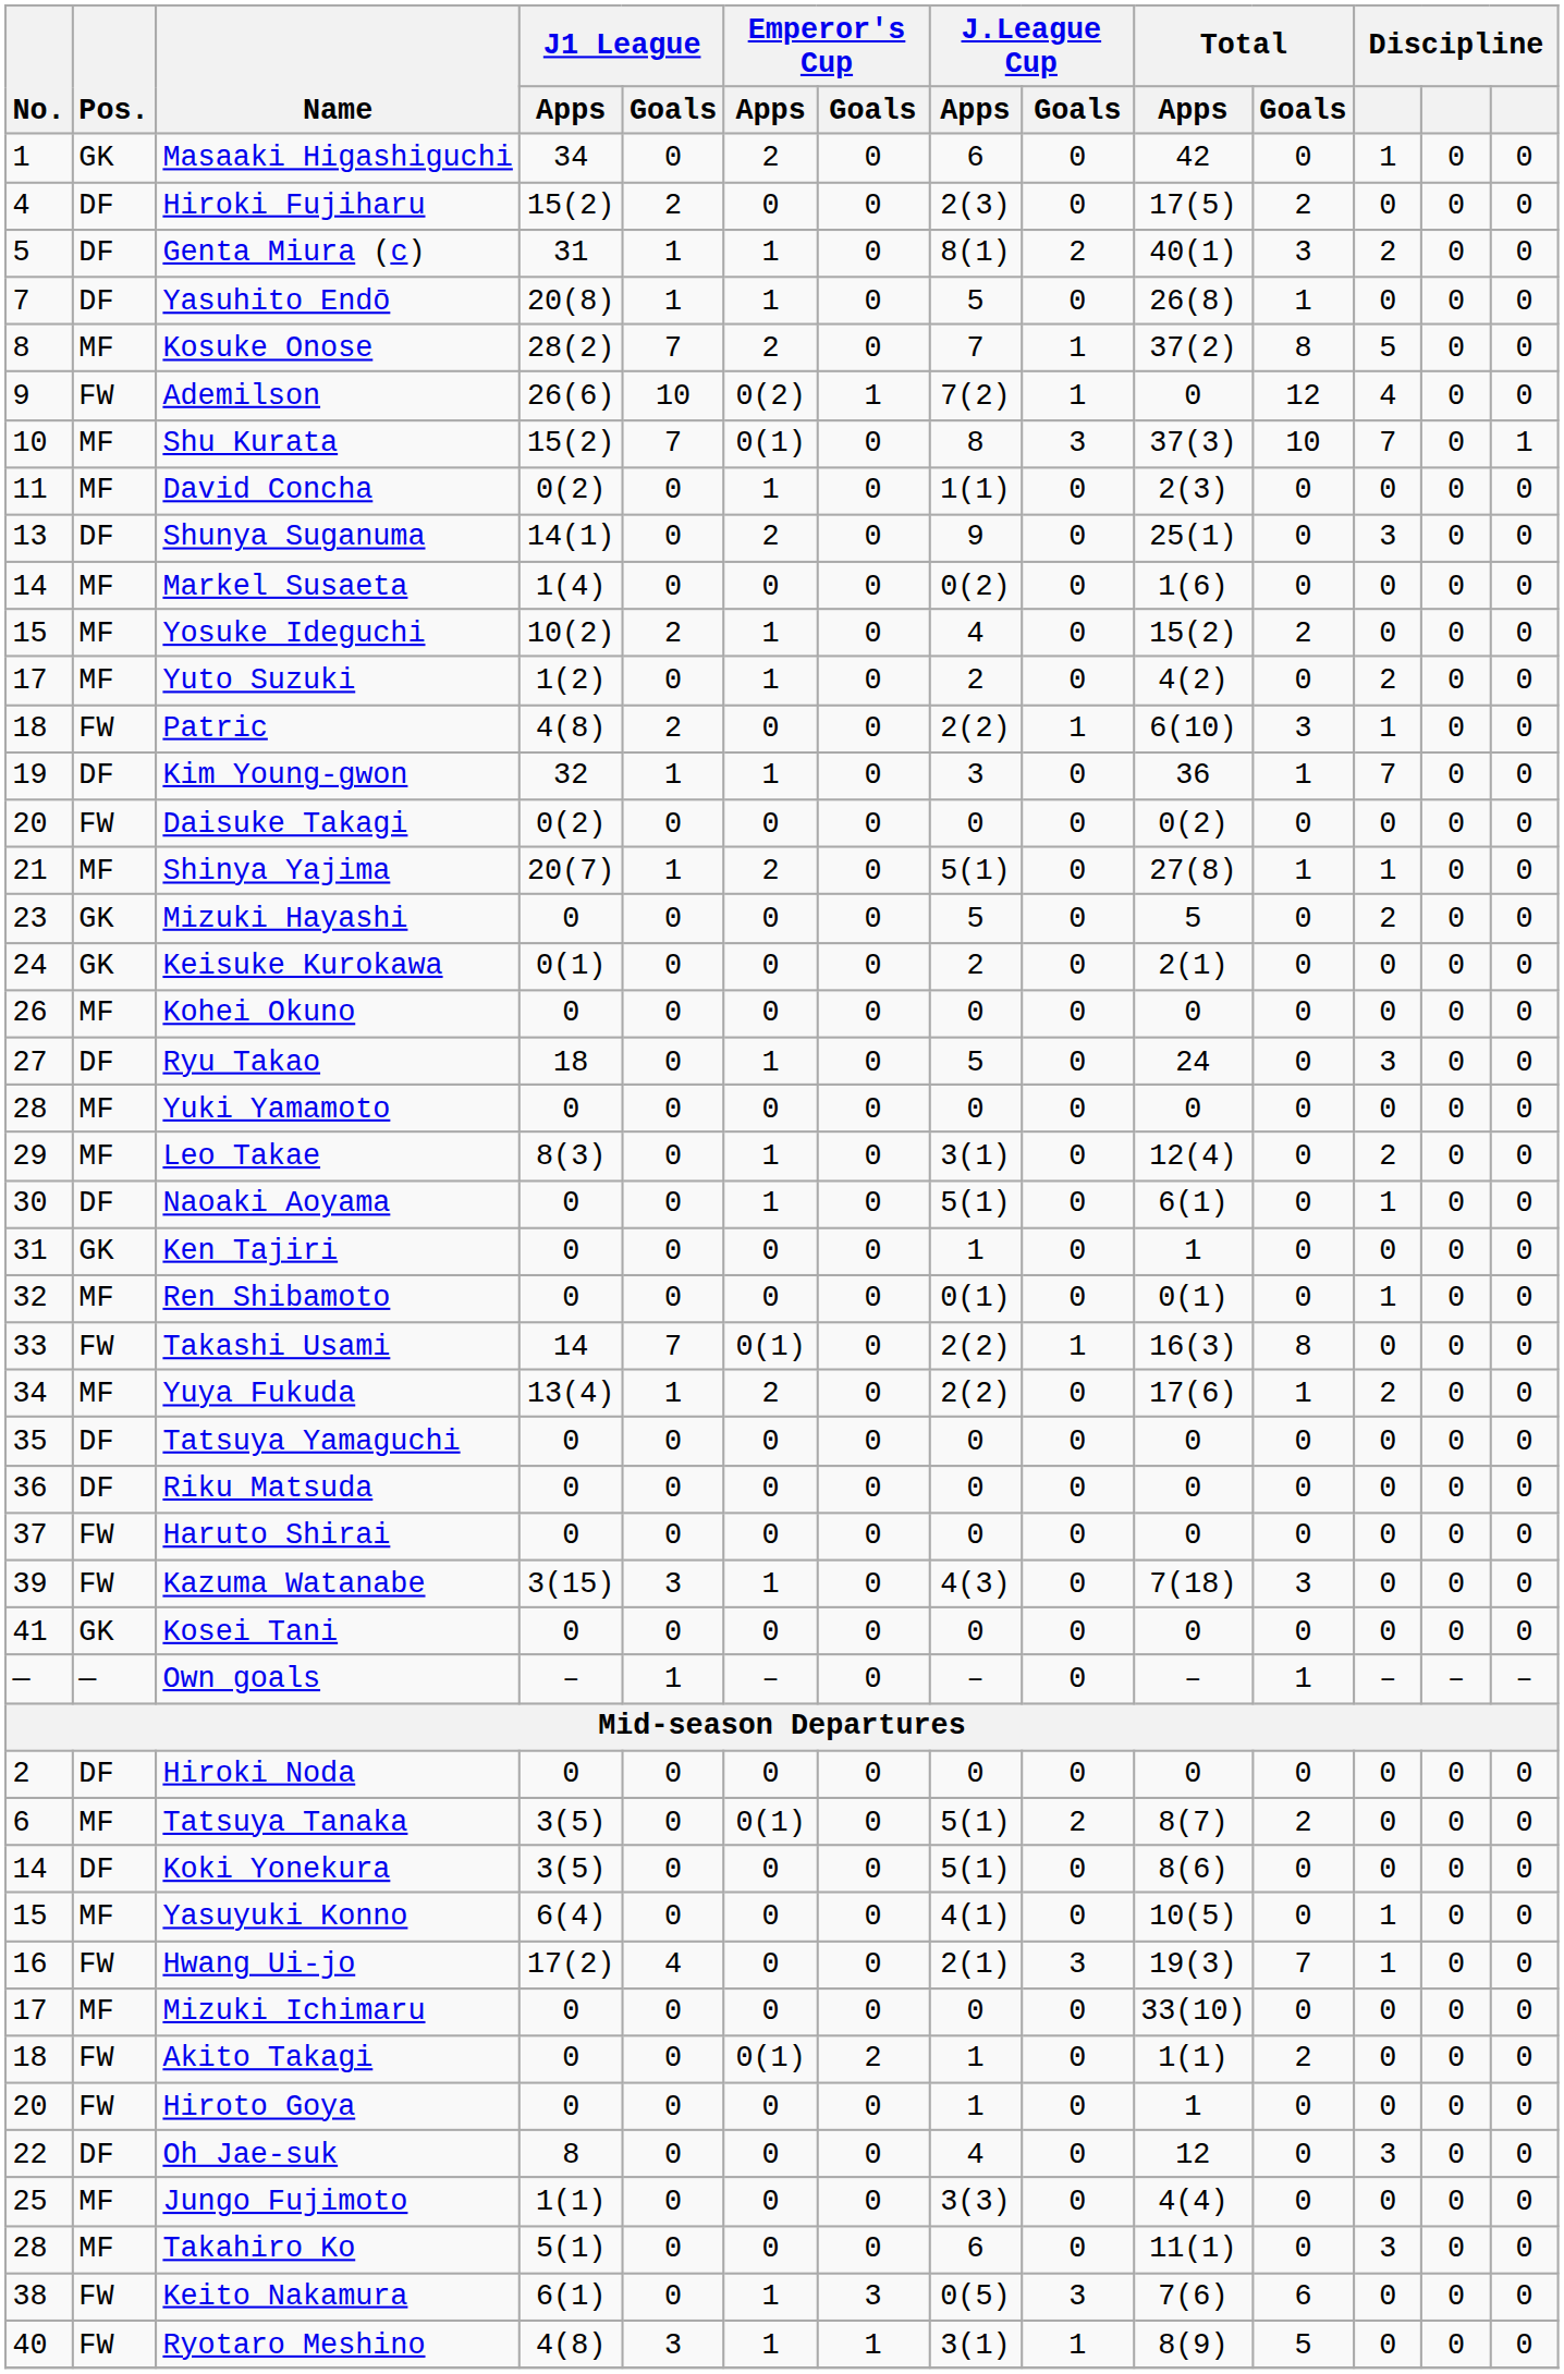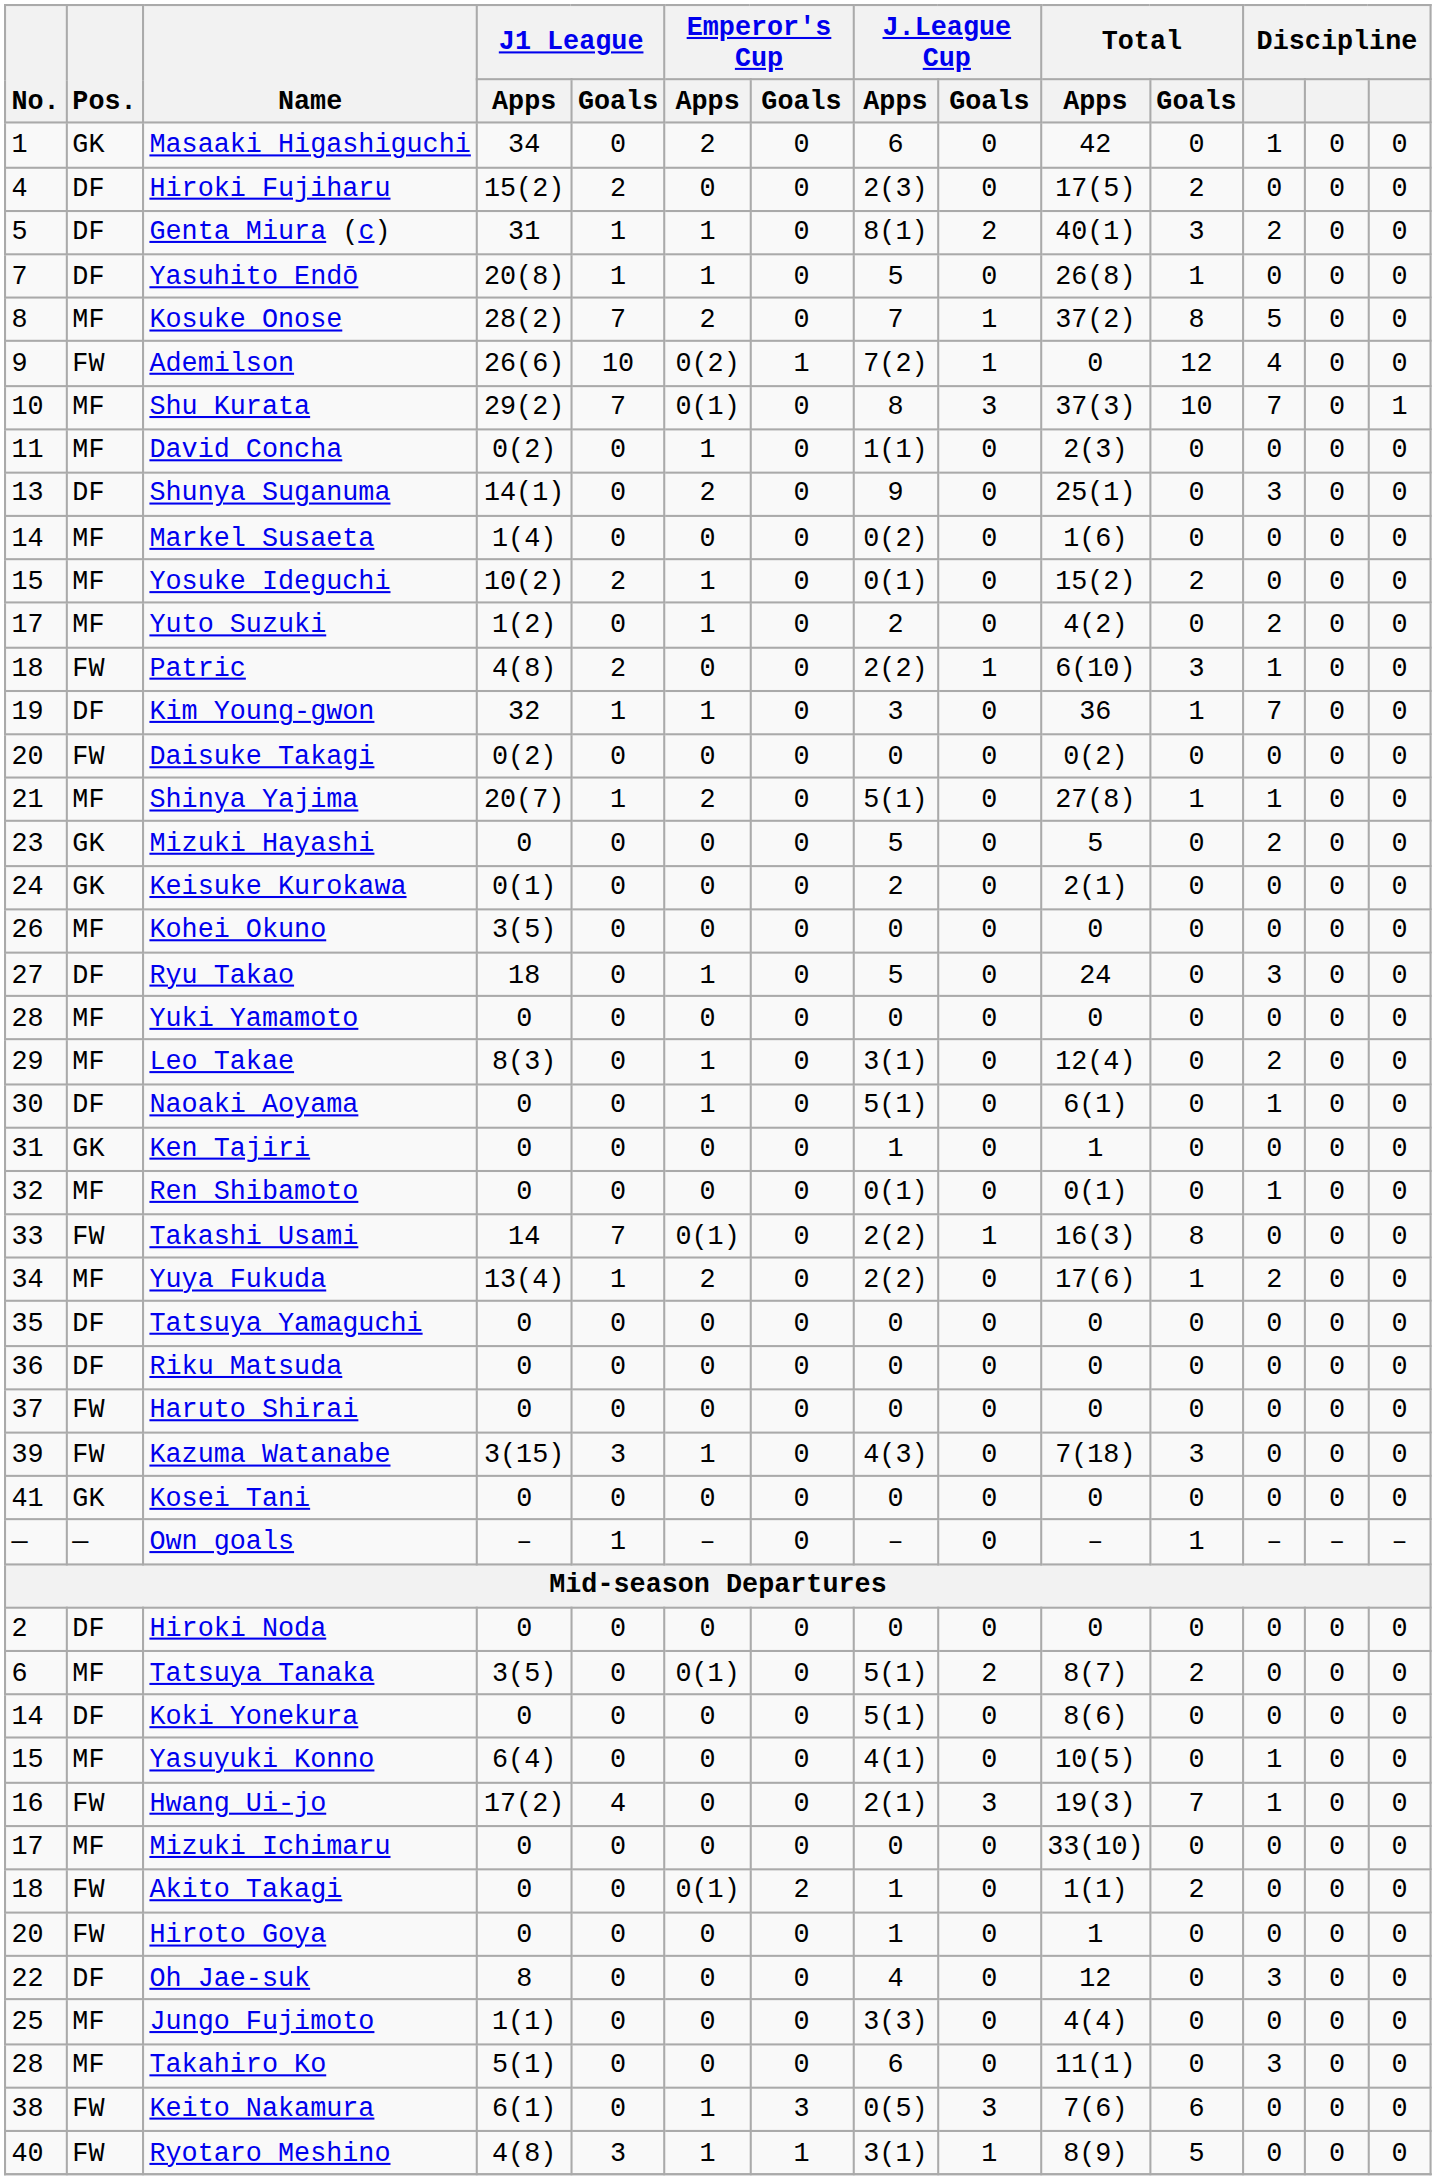Shu Kurata | J1 League / Apps: 15(2) -> 29(2)
Yosuke Ideguchi | J.League Cup / Apps: 4 -> 0(1)
Kohei Okuno | J1 League / Apps: 0 -> 3(5)
Koki Yonekura | J1 League / Apps: 3(5) -> 0
